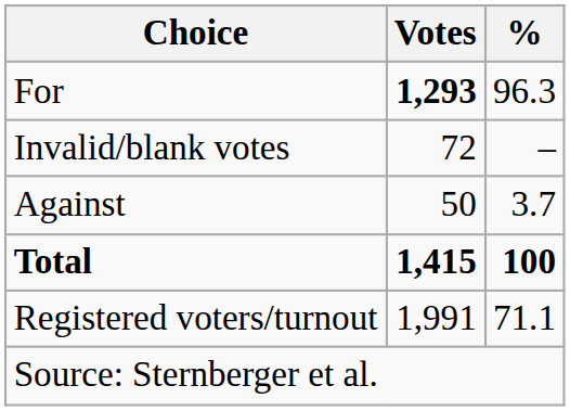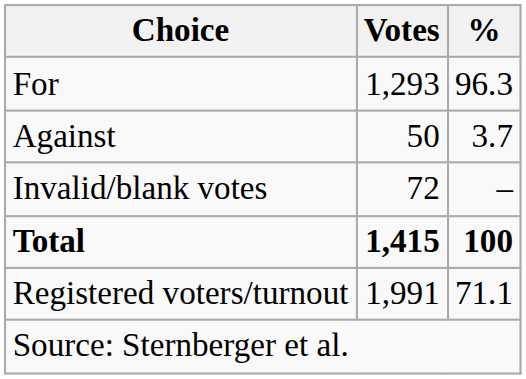For | Votes: bold -> normal
rows swapped: Against <-> Invalid/blank votes
